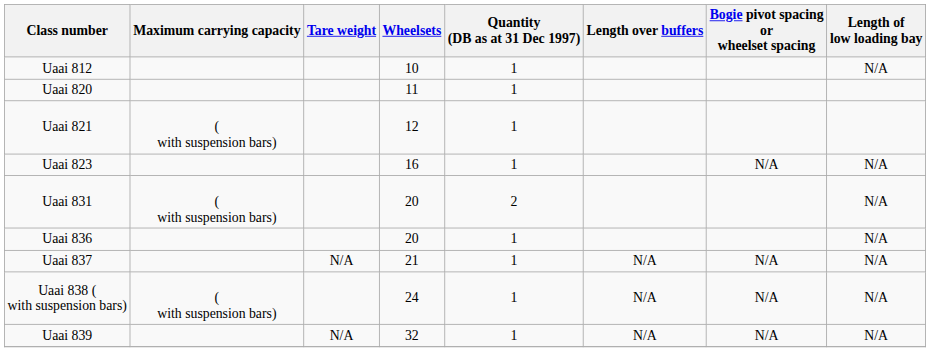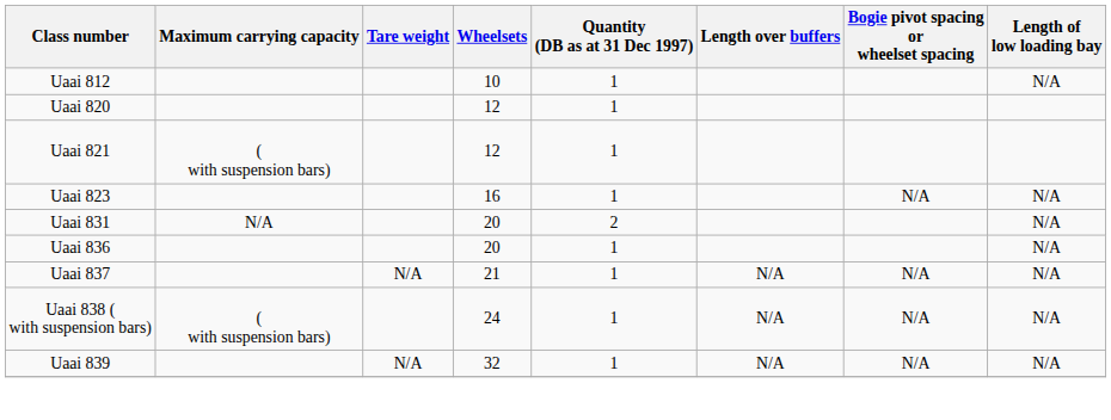Uaai 820 | Wheelsets: 11 -> 12
Uaai 831 | Maximum carrying capacity: ( with suspension bars) -> N/A
